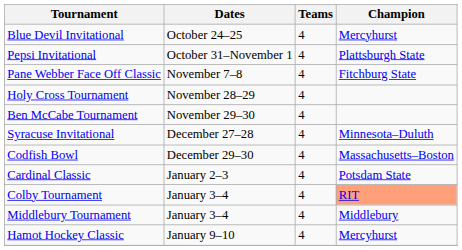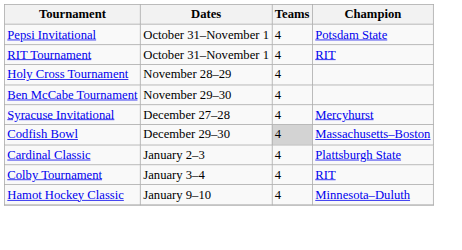- row: Blue Devil Invitational | October 24–25 | 4 | Mercyhurst
Pepsi Invitational | Champion: Plattsburgh State -> Potsdam State
+ row: RIT Tournament | October 31–November 1 | 4 | RIT
- row: Pane Webber Face Off Classic | November 7–8 | 4 | Fitchburg State
Syracuse Invitational | Champion: Minnesota–Duluth -> Mercyhurst
Codfish Bowl | Teams: no background -> lightgrey background
Cardinal Classic | Champion: Potsdam State -> Plattsburgh State
Colby Tournament | Champion: lightsalmon background -> no background
- row: Middlebury Tournament | January 3–4 | 4 | Middlebury
Hamot Hockey Classic | Champion: Mercyhurst -> Minnesota–Duluth
